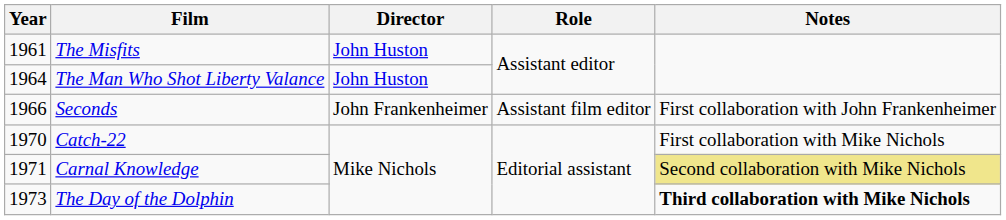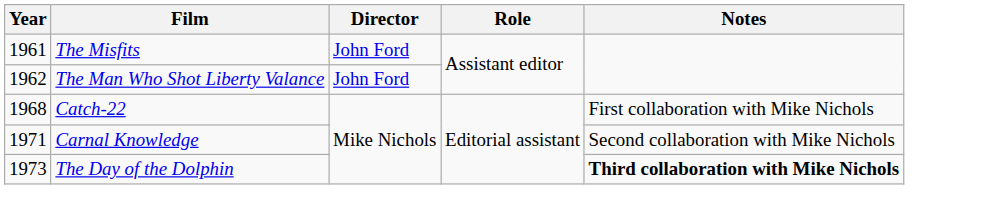The Misfits | Director: John Huston -> John Ford
The Man Who Shot Liberty Valance | Year: 1964 -> 1962
The Man Who Shot Liberty Valance | Director: John Huston -> John Ford
- row: 1966 | Seconds | John Frankenheimer | Assistant film editor | First collaboration with John Frankenheimer
Catch-22 | Year: 1970 -> 1968
Carnal Knowledge | Notes: khaki background -> no background
